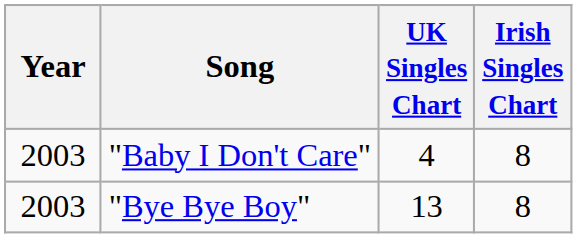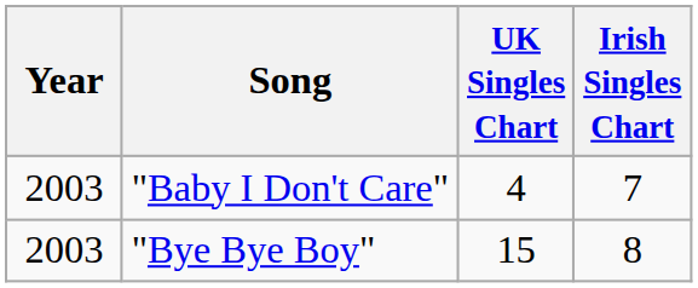"Baby I Don't Care" | Irish Singles Chart: 8 -> 7
"Bye Bye Boy" | UK Singles Chart: 13 -> 15
